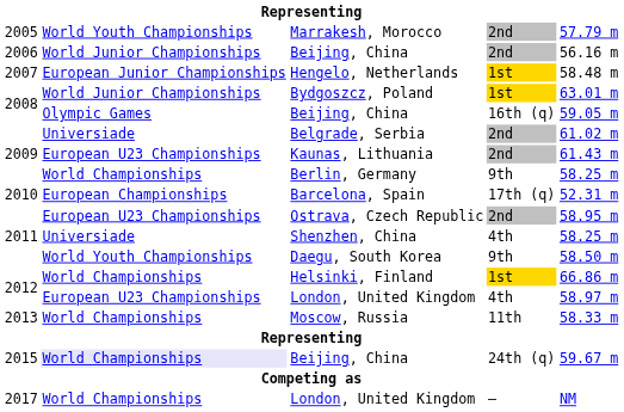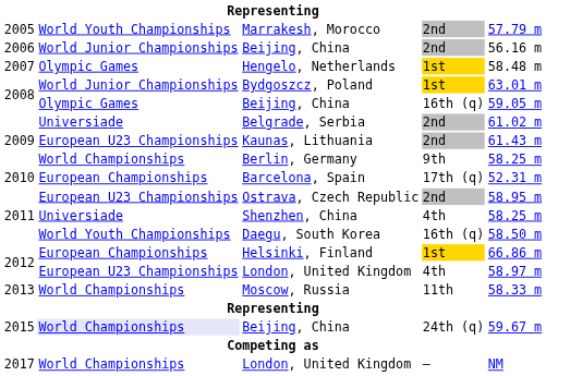Hengelo, Netherlands | column 2: European Junior Championships -> Olympic Games
Daegu, South Korea | column 4: 9th -> 16th (q)
Helsinki, Finland | column 2: World Championships -> European Championships
